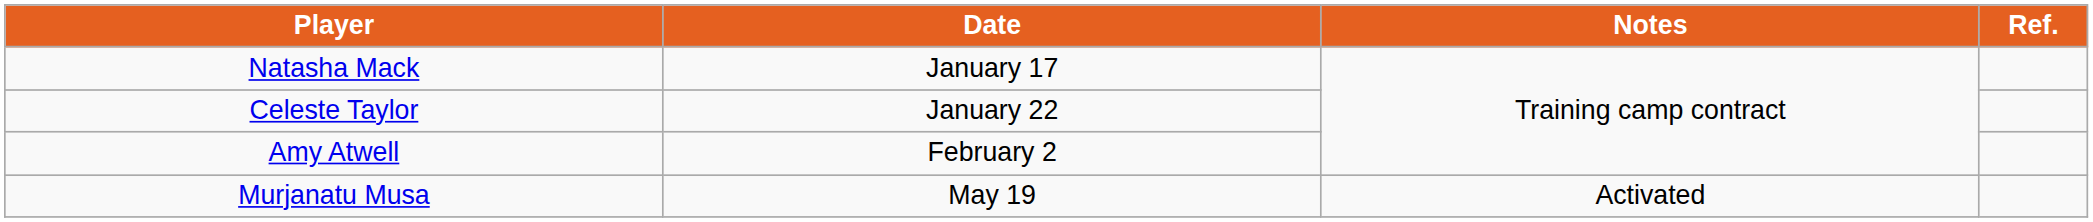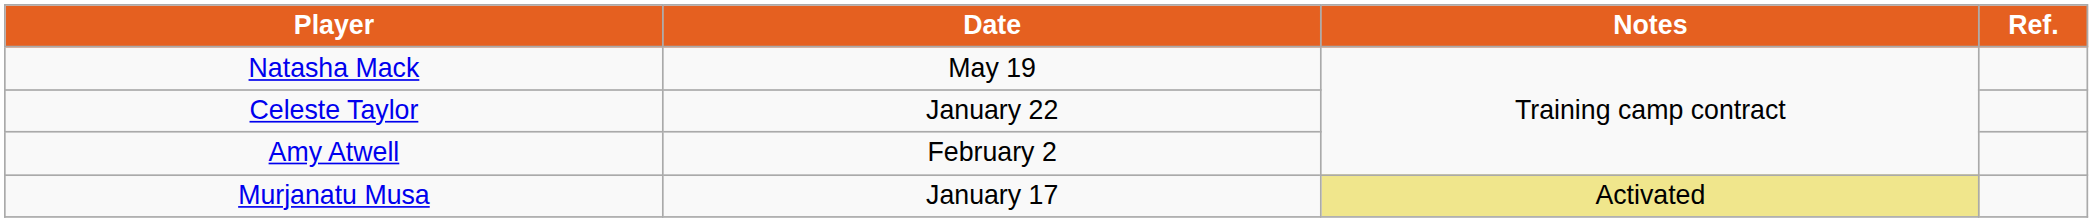Natasha Mack | Date: January 17 -> May 19
Murjanatu Musa | Date: May 19 -> January 17
Murjanatu Musa | Notes: no background -> khaki background
